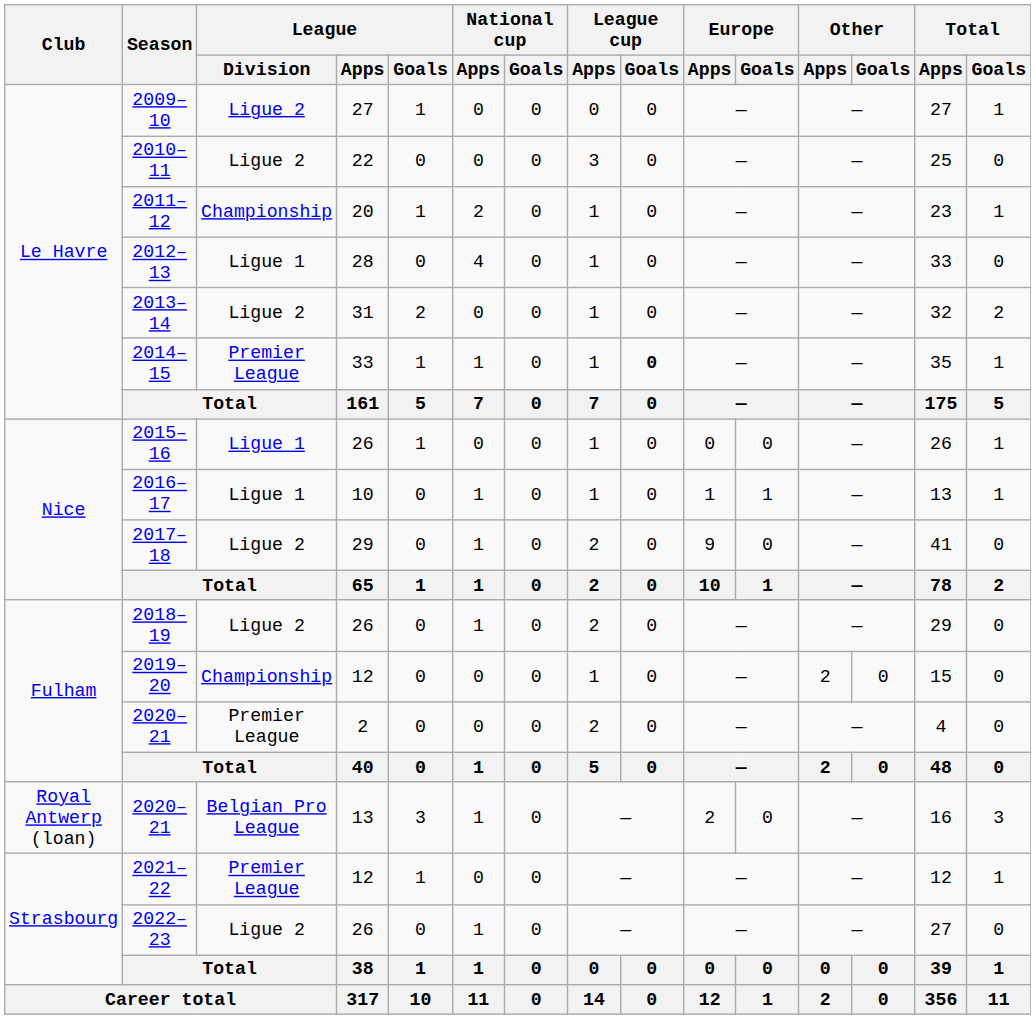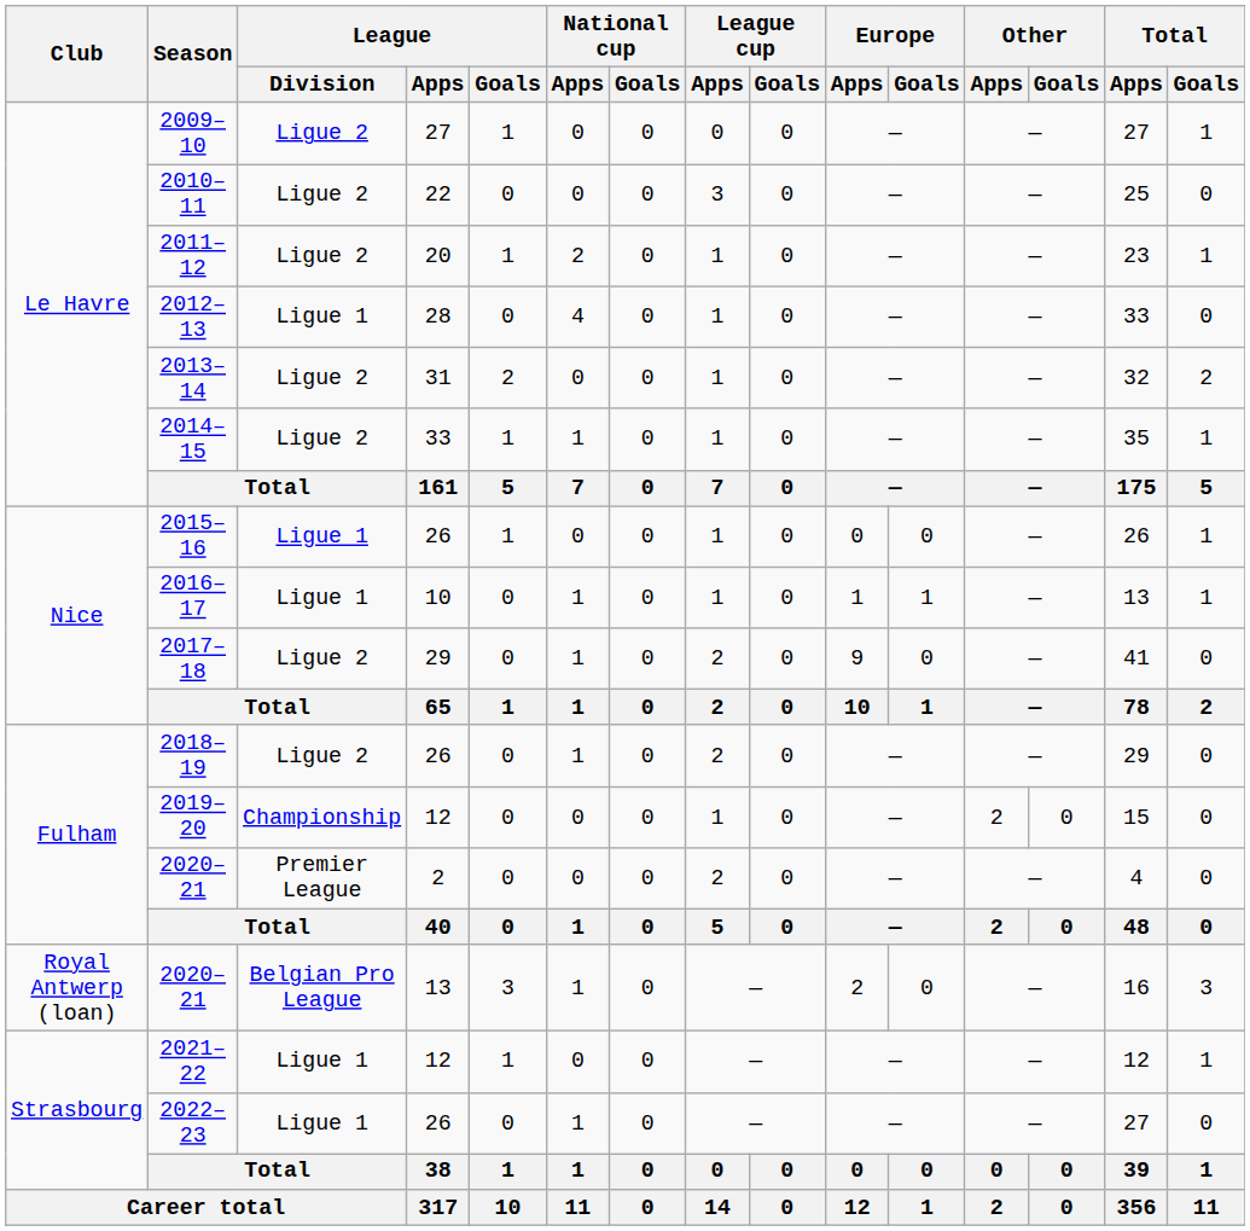2011–12 | League / Division: Championship -> Ligue 2
2014–15 | League / Division: Premier League -> Ligue 2
2014–15 | League cup / Goals: bold -> normal
2021–22 | League / Division: Premier League -> Ligue 1
2022–23 | League / Division: Ligue 2 -> Ligue 1
